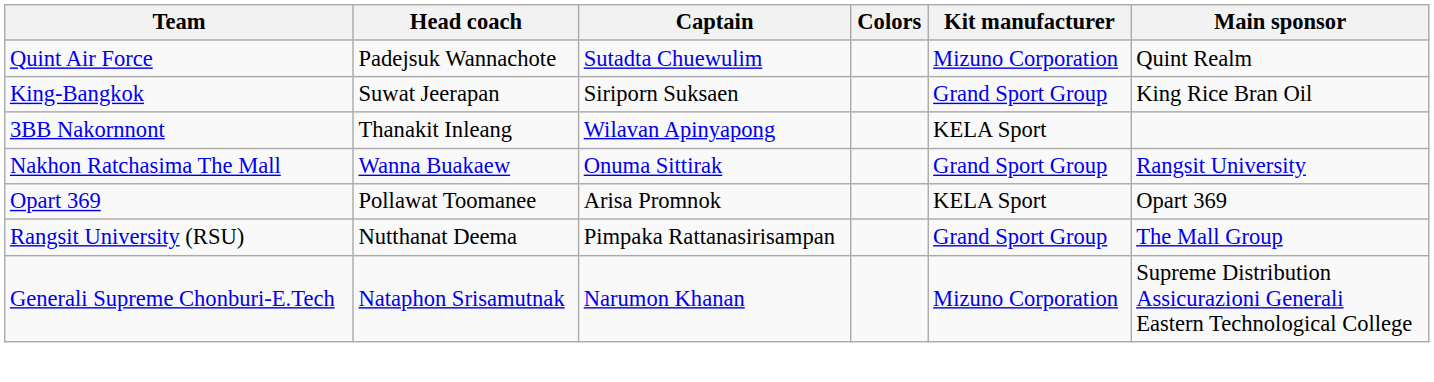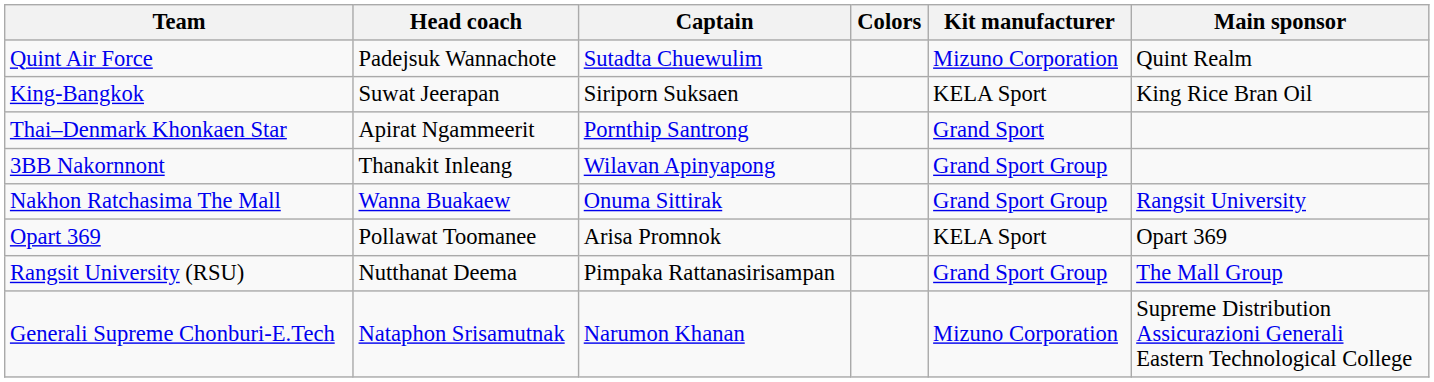King-Bangkok | Kit manufacturer: Grand Sport Group -> KELA Sport
+ row: Thai–Denmark Khonkaen Star | Apirat Ngammeerit | Pornthip Santrong | Grand Sport
3BB Nakornnont | Kit manufacturer: KELA Sport -> Grand Sport Group
